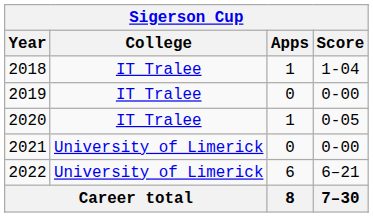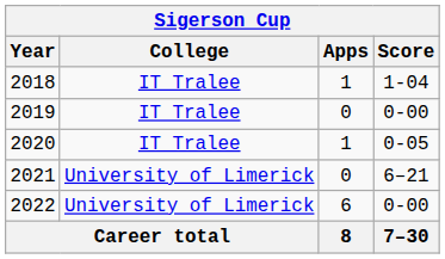2021 | Score: 0-00 -> 6–21
2022 | Score: 6–21 -> 0-00
